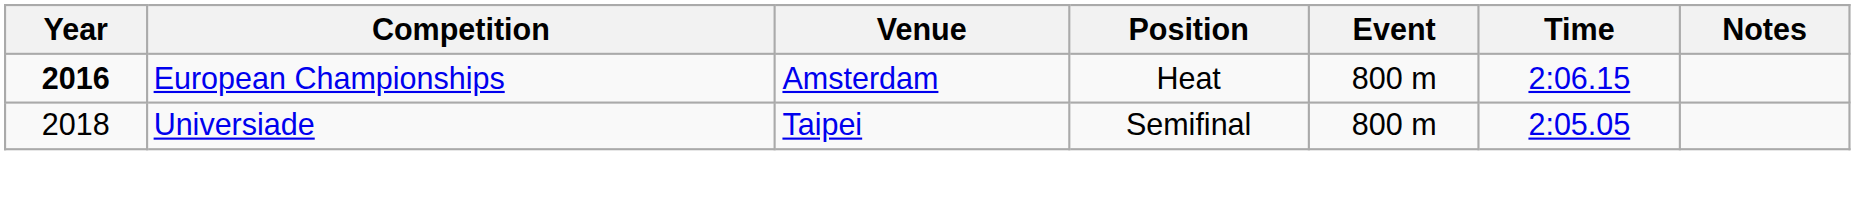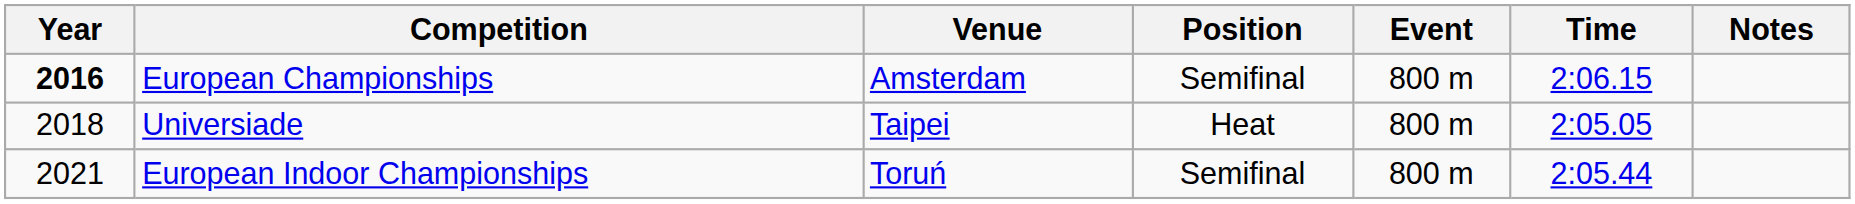European Championships | Position: Heat -> Semifinal
Universiade | Position: Semifinal -> Heat
+ row: 2021 | European Indoor Championships | Toruń | Semifinal | 800 m | 2:05.44
